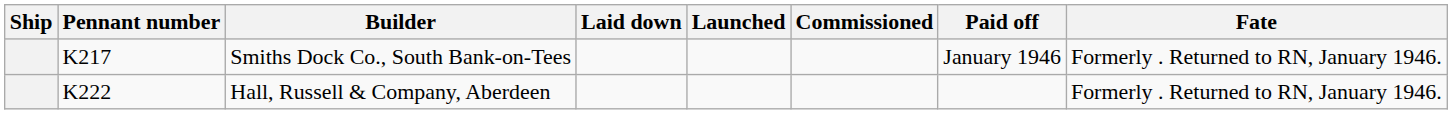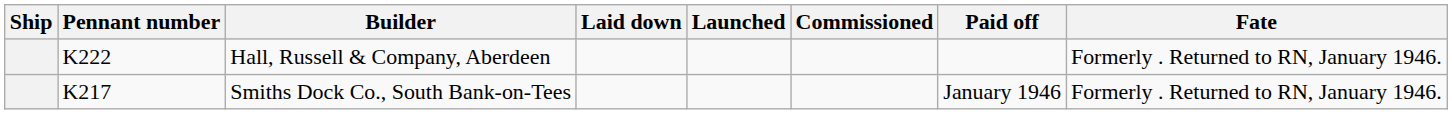rows swapped: Smiths Dock Co., South Bank-on-Tees <-> Hall, Russell & Company, Aberdeen
